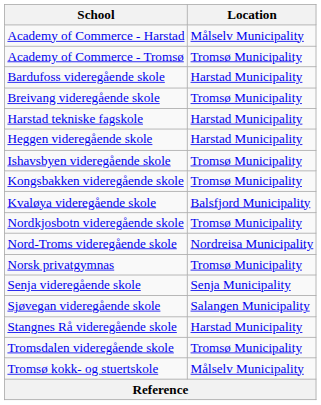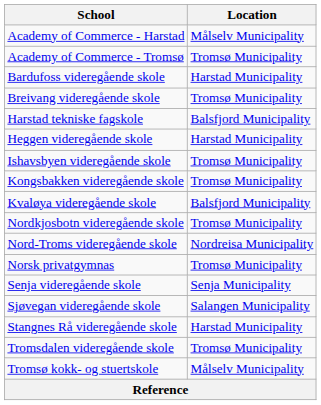Harstad tekniske fagskole | Location: Harstad Municipality -> Balsfjord Municipality
